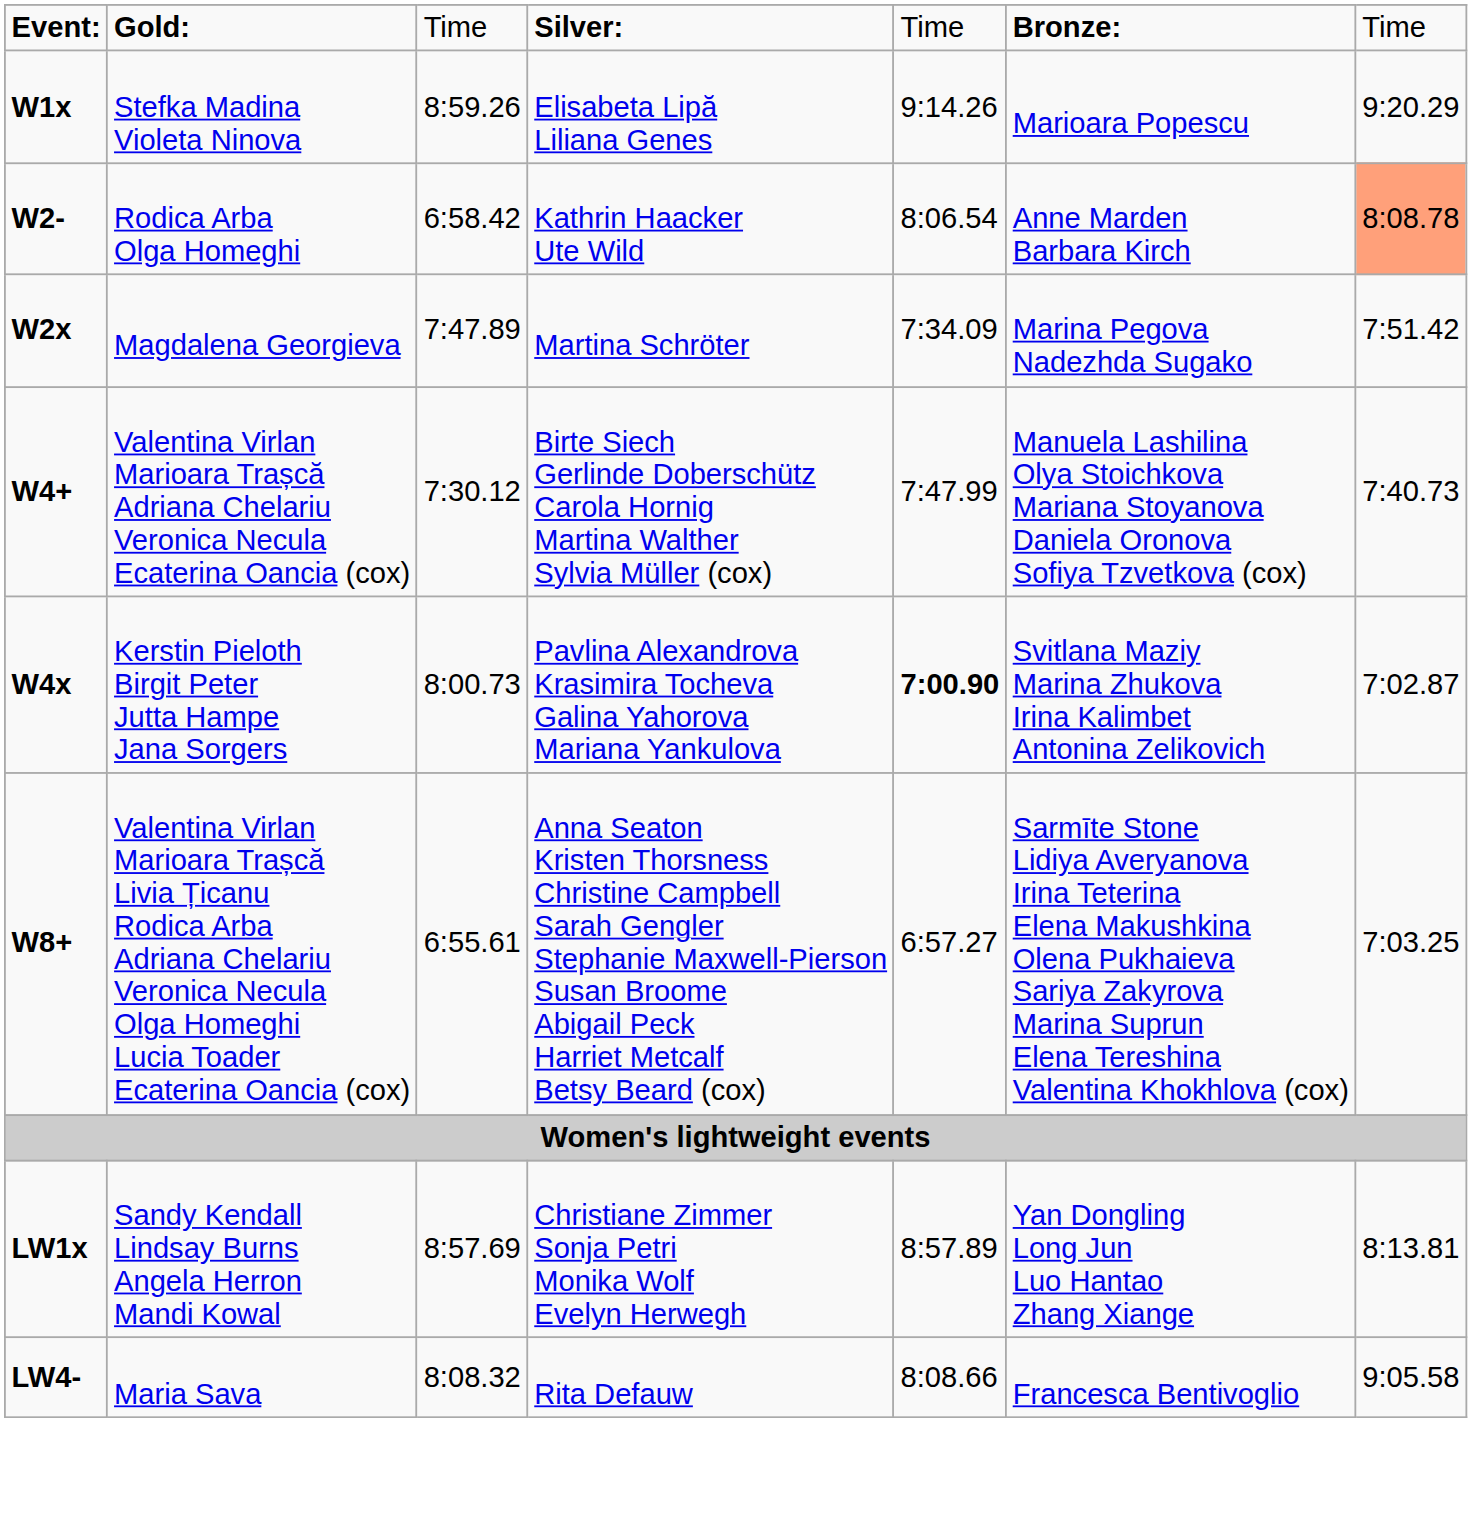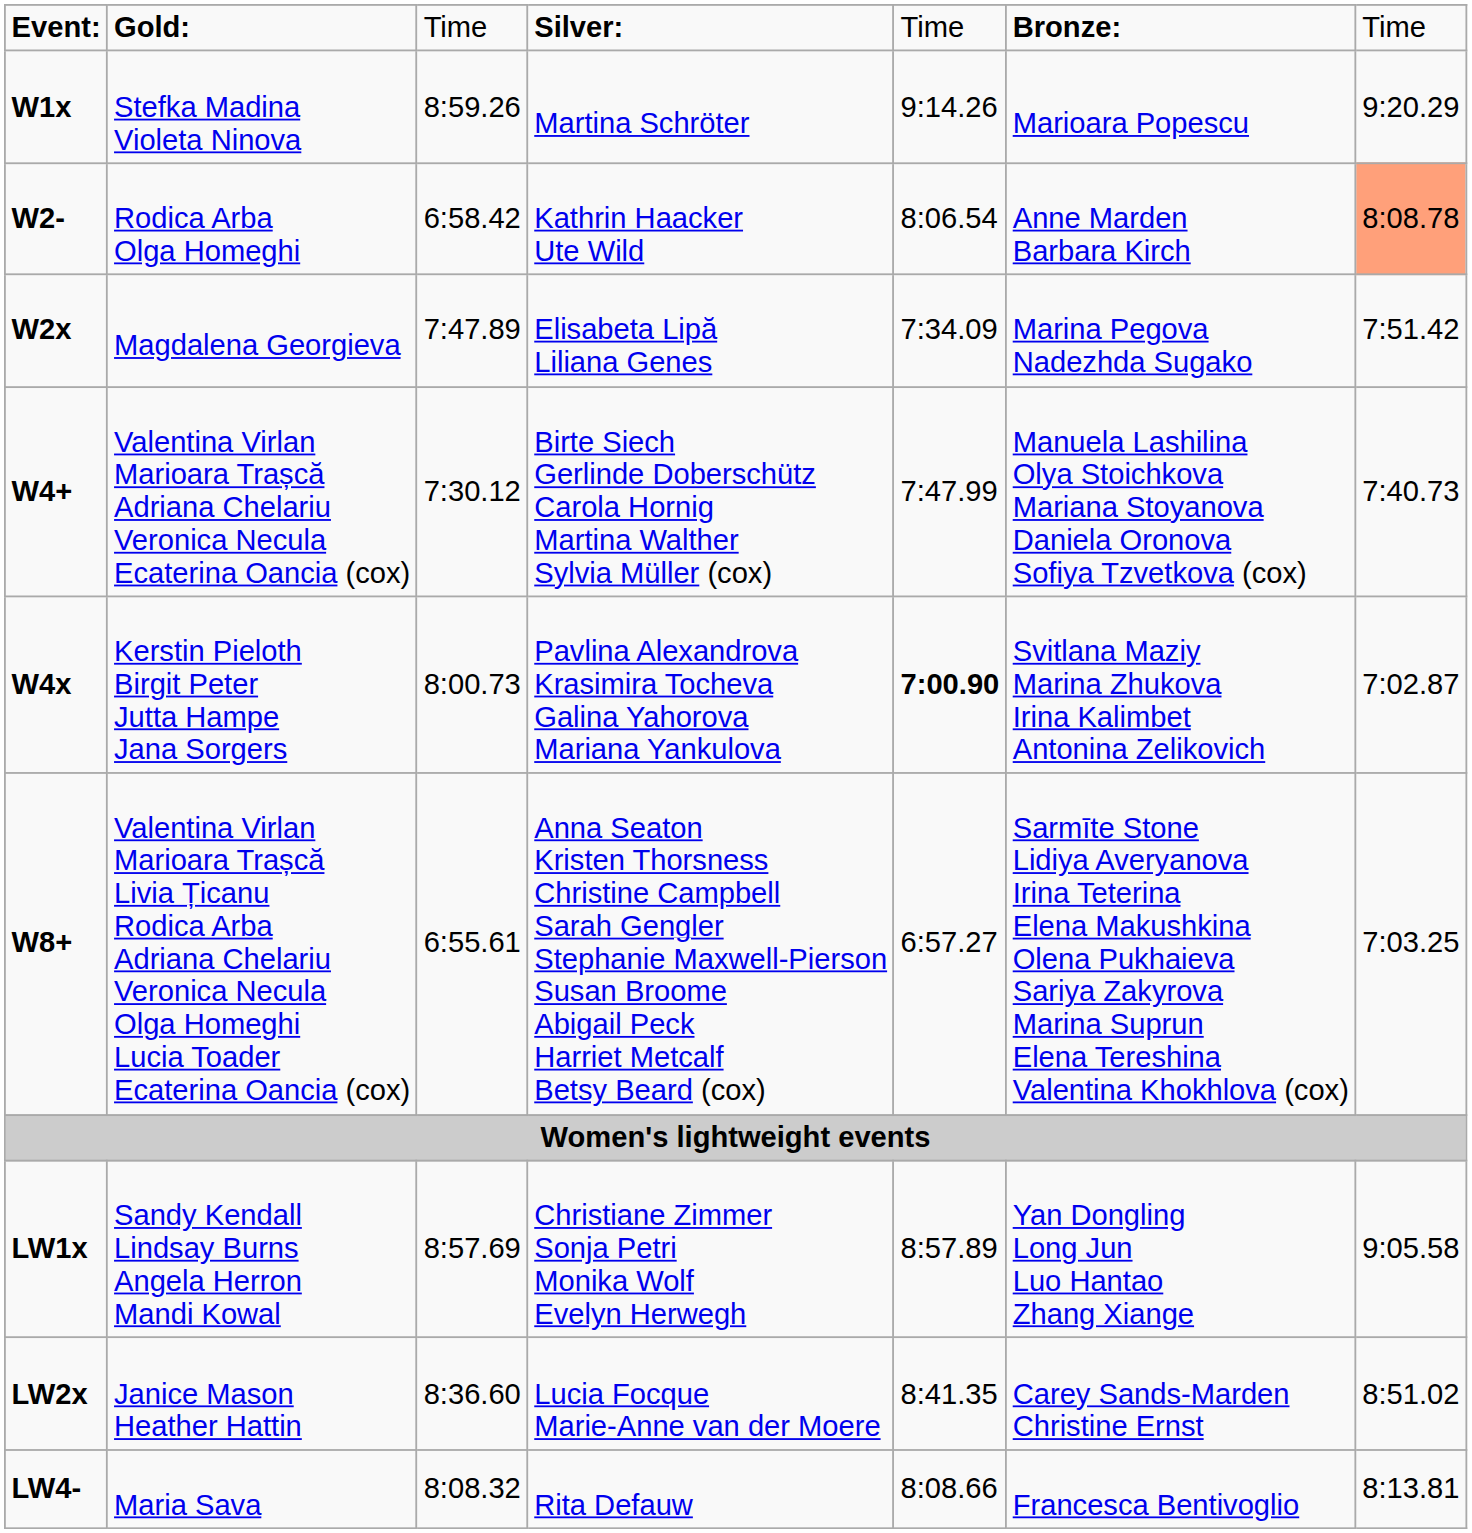W1x | column 4: Elisabeta Lipă Liliana Genes -> Martina Schröter
W2x | column 4: Martina Schröter -> Elisabeta Lipă Liliana Genes
LW1x | column 7: 8:13.81 -> 9:05.58
+ row: LW2x | Janice Mason Heather Hattin | 8:36.60 | Lucia Focque Marie-Anne van der Moere | 8:41.35 | Carey Sands-Marden Christine Ernst | 8:51.02
LW4- | column 7: 9:05.58 -> 8:13.81
